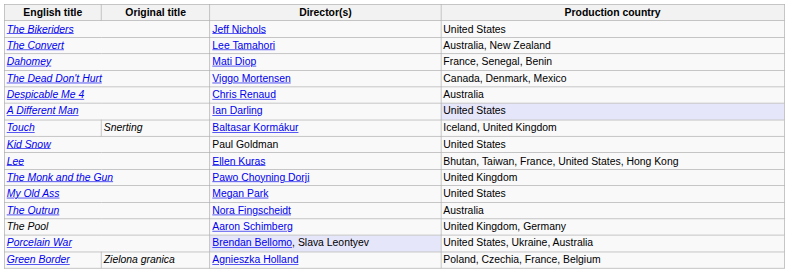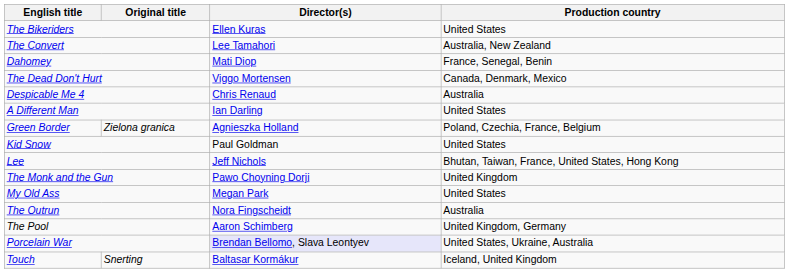The Bikeriders | Director(s): Jeff Nichols -> Ellen Kuras
A Different Man | Production country: lavender background -> no background
rows swapped: Green Border <-> Touch
Lee | Director(s): Ellen Kuras -> Jeff Nichols
